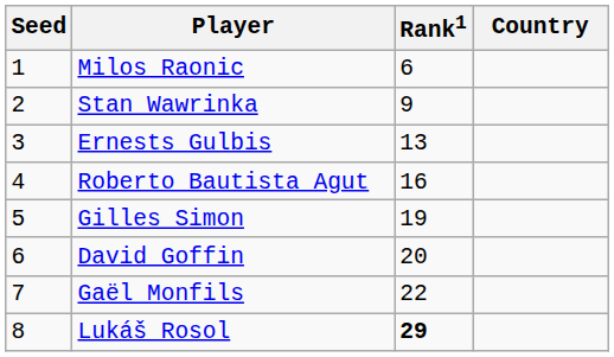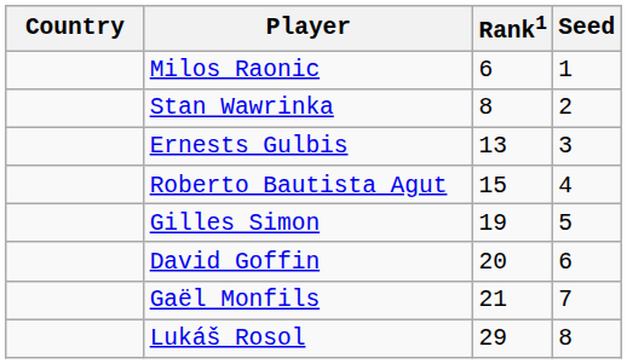columns swapped: Country <-> Seed
Stan Wawrinka | Rank1: 9 -> 8
Roberto Bautista Agut | Rank1: 16 -> 15
Gaël Monfils | Rank1: 22 -> 21
Lukáš Rosol | Rank1: bold -> normal
